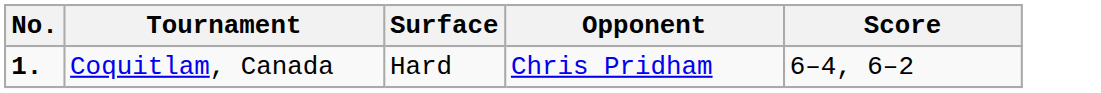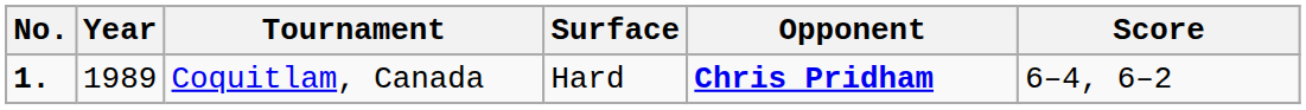+ column: Year | 1989
Coquitlam, Canada | Opponent: normal -> bold
